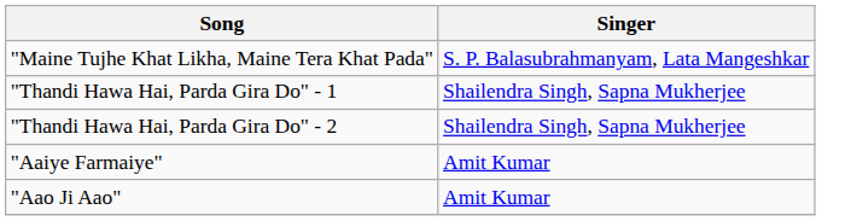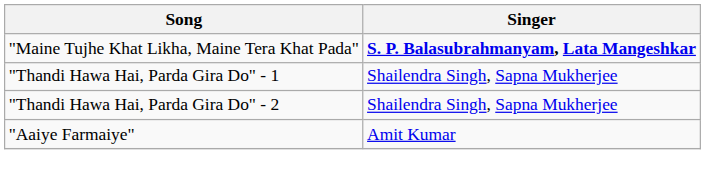"Maine Tujhe Khat Likha, Maine Tera Khat Pada" | Singer: normal -> bold
- row: "Aao Ji Aao" | Amit Kumar
